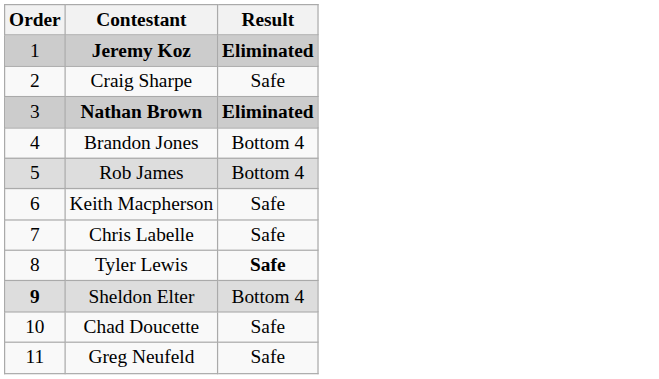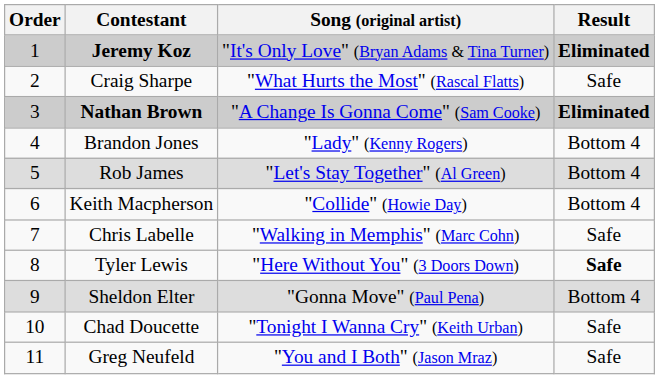+ column: Song (original artist) | "It's Only Love" (Bryan Adams & Tina Turner) | "What Hurts the Most" (Rascal Flatts) | "A Change Is Gonna Come" (Sam Cooke) | "Lady" (Kenny Rogers) | "Let's Stay Together" (Al Green) | "Collide" (Howie Day) | "Walking in Memphis" (Marc Cohn) | "Here Without You" (3 Doors Down) | "Gonna Move" (Paul Pena) | "Tonight I Wanna Cry" (Keith Urban) | "You and I Both" (Jason Mraz)
Keith Macpherson | Result: Safe -> Bottom 4
Sheldon Elter | Order: bold -> normal
